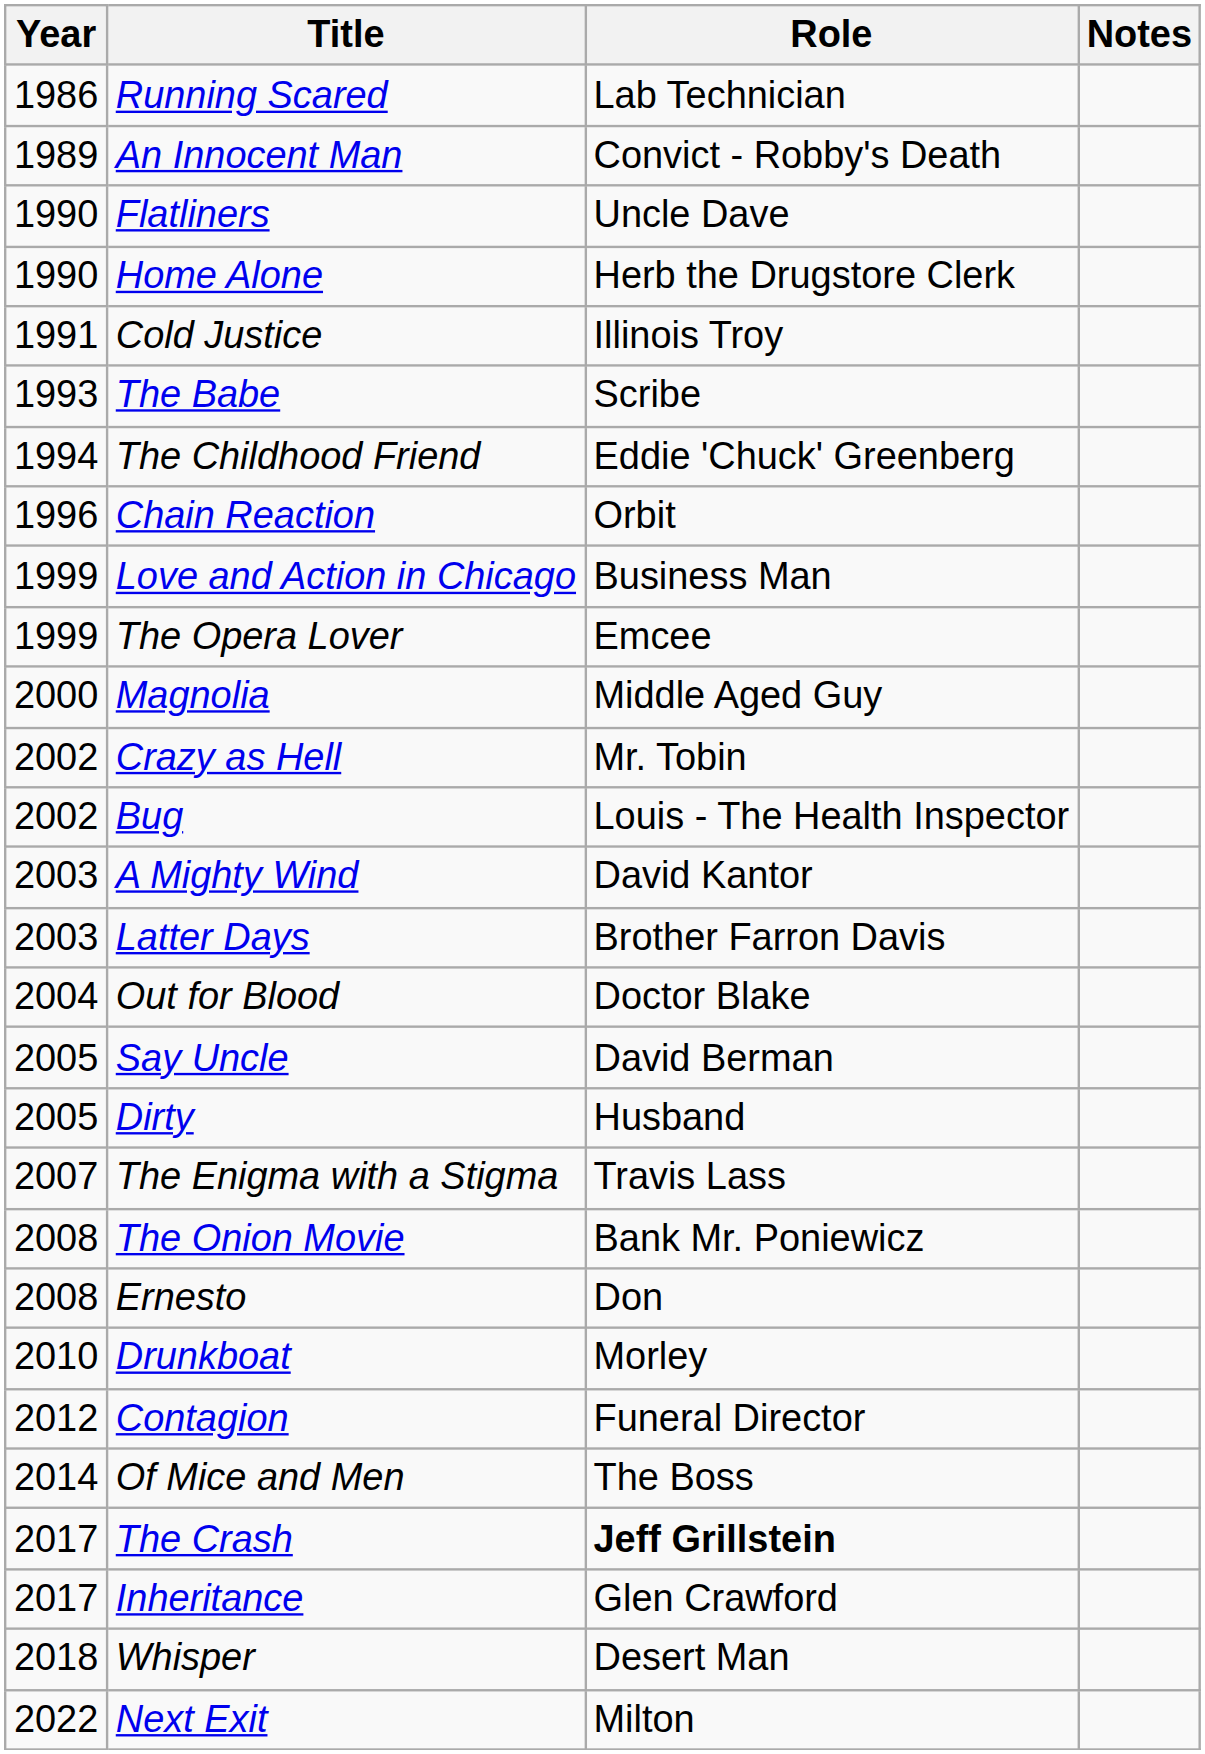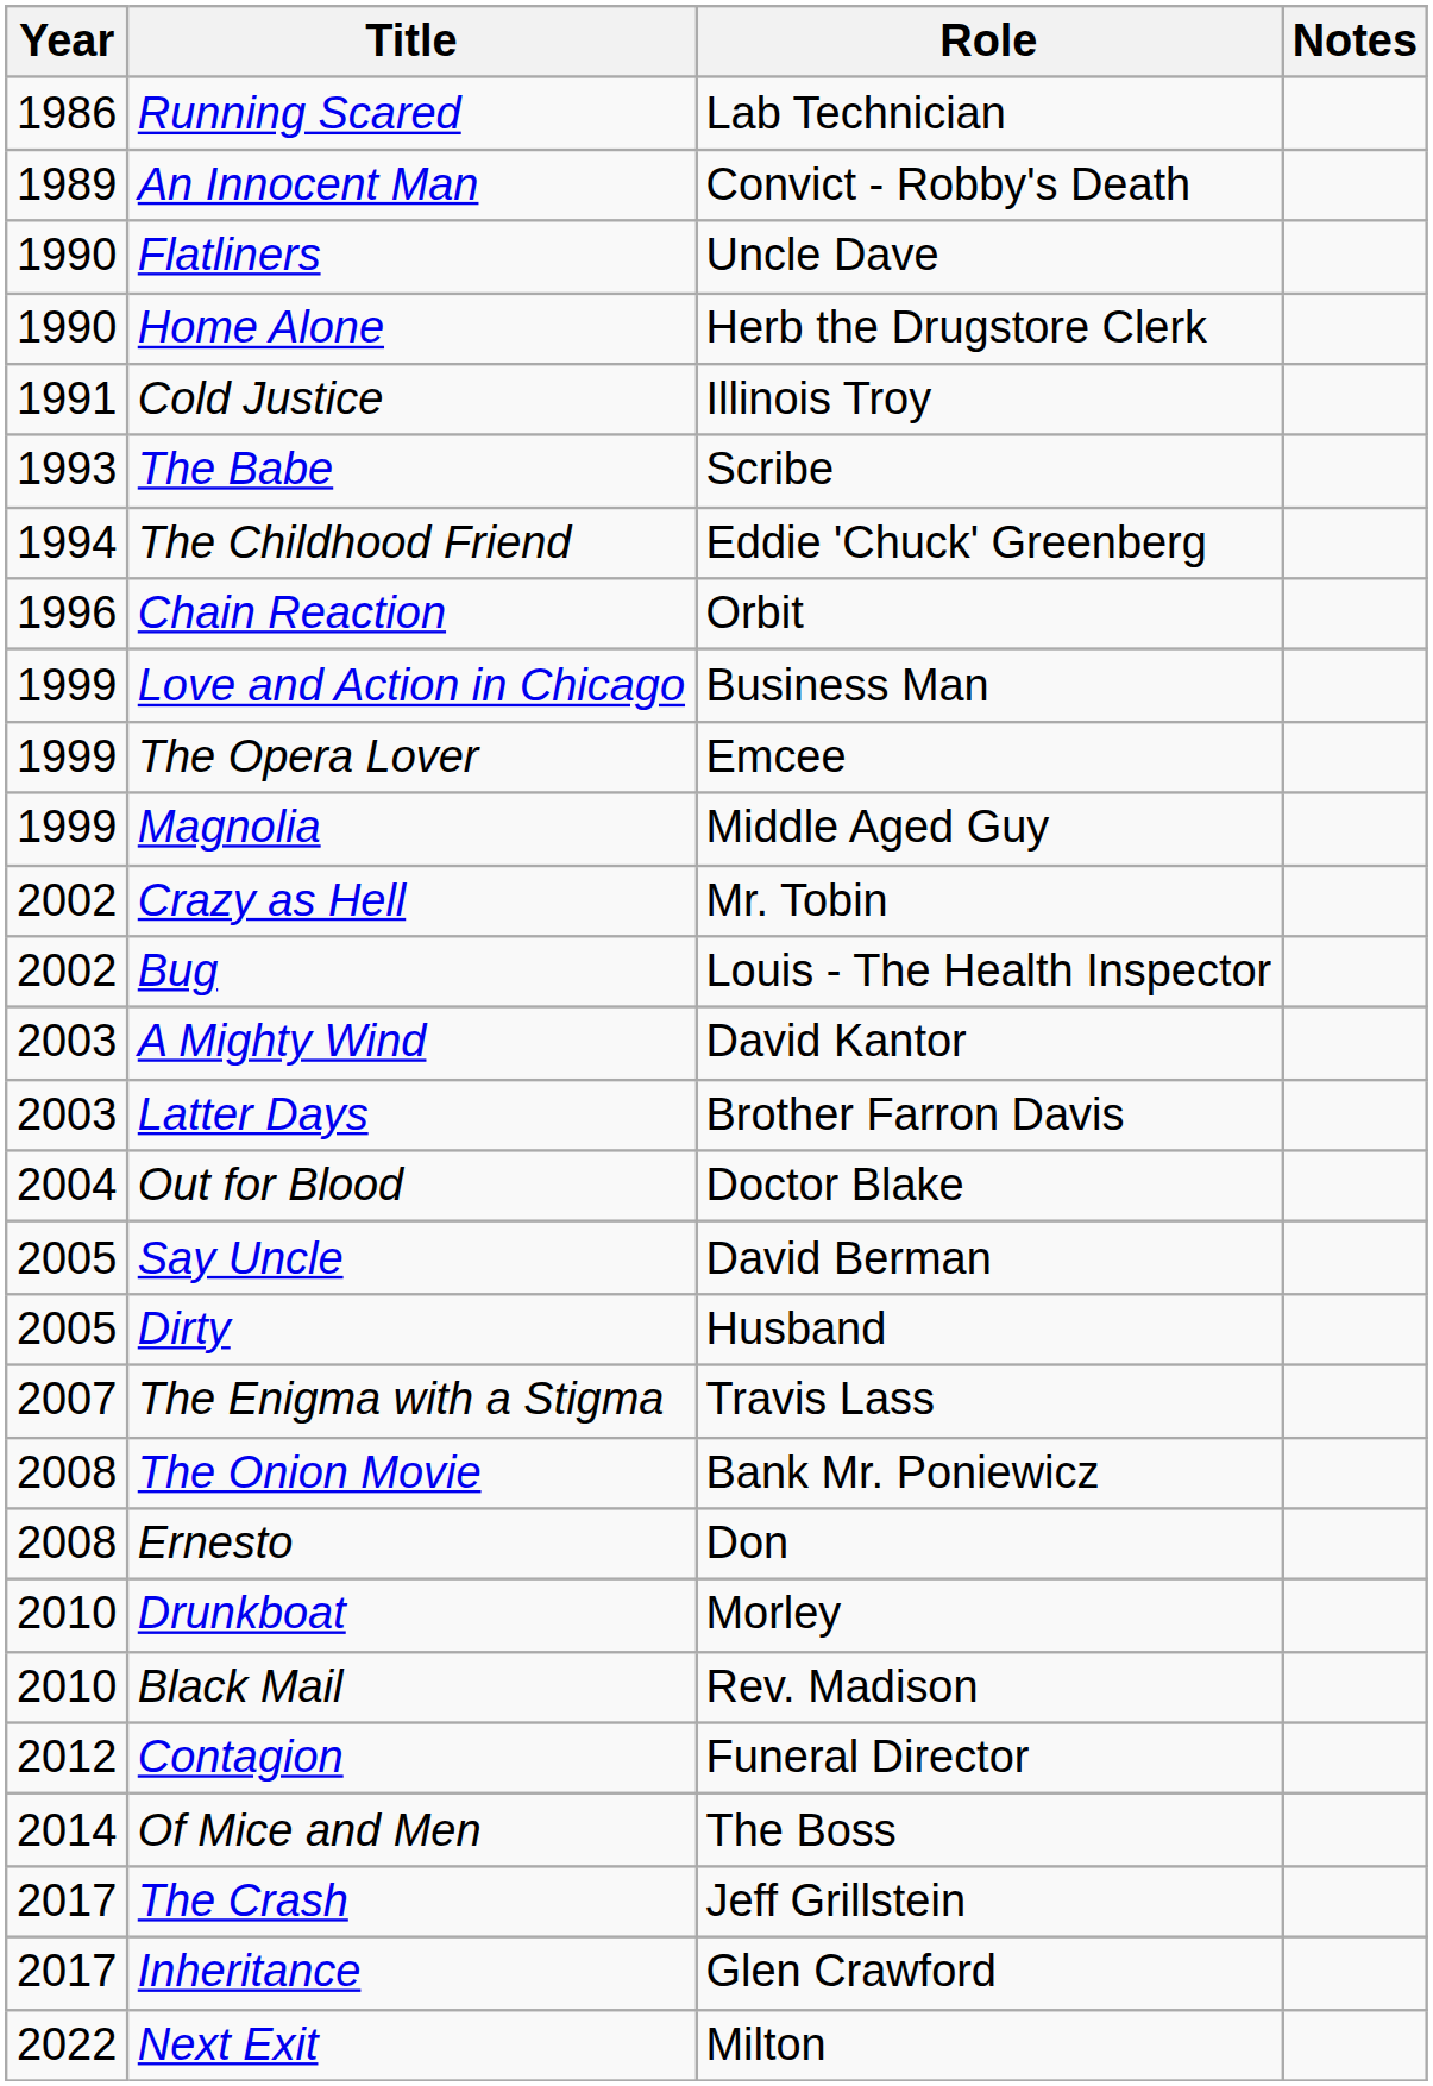Magnolia | Year: 2000 -> 1999
+ row: 2010 | Black Mail | Rev. Madison
The Crash | Role: bold -> normal
- row: 2018 | Whisper | Desert Man
